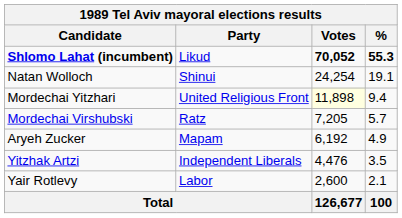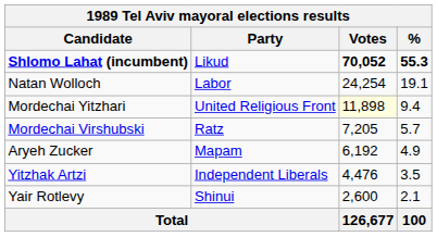Natan Wolloch | Party: Shinui -> Labor
Yair Rotlevy | Party: Labor -> Shinui
